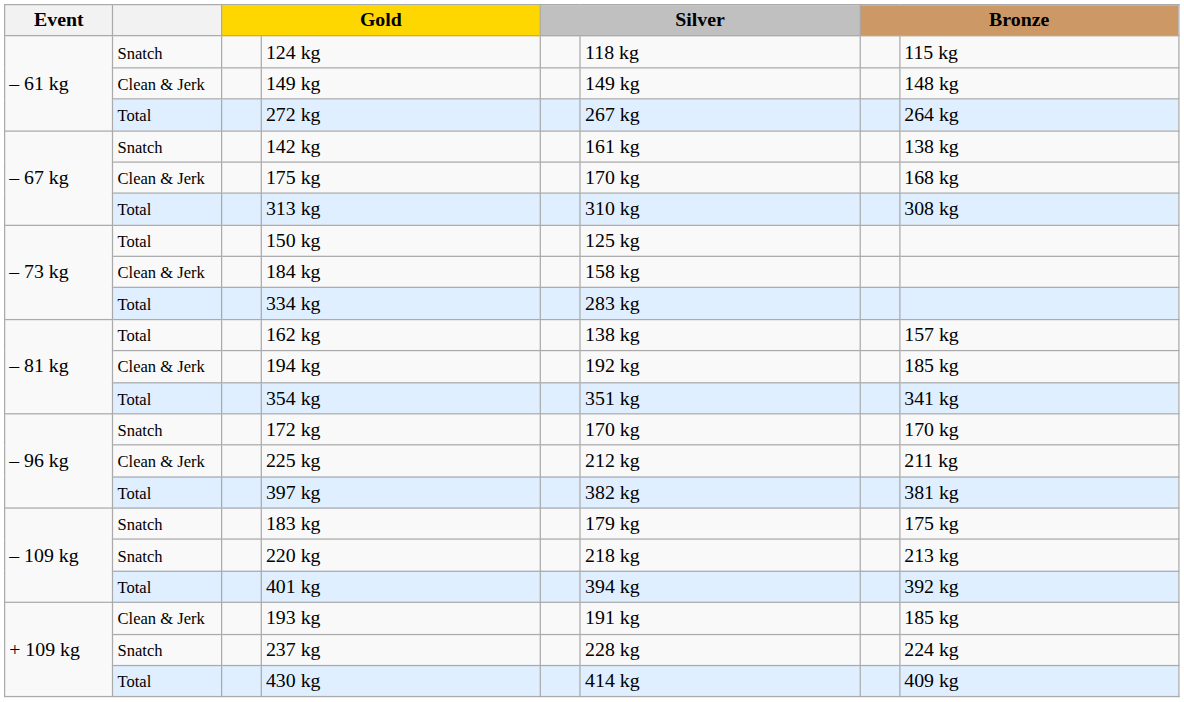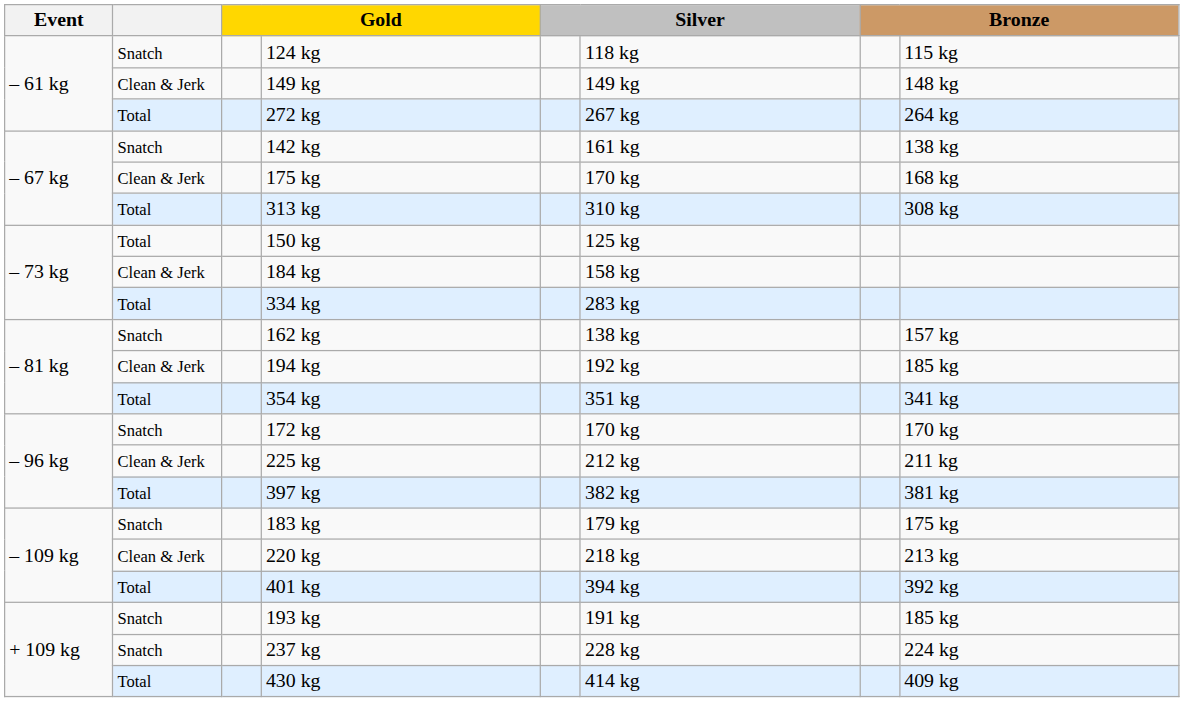162 kg | column 2: Total -> Snatch
220 kg | column 2: Snatch -> Clean & Jerk
193 kg | column 2: Clean & Jerk -> Snatch
